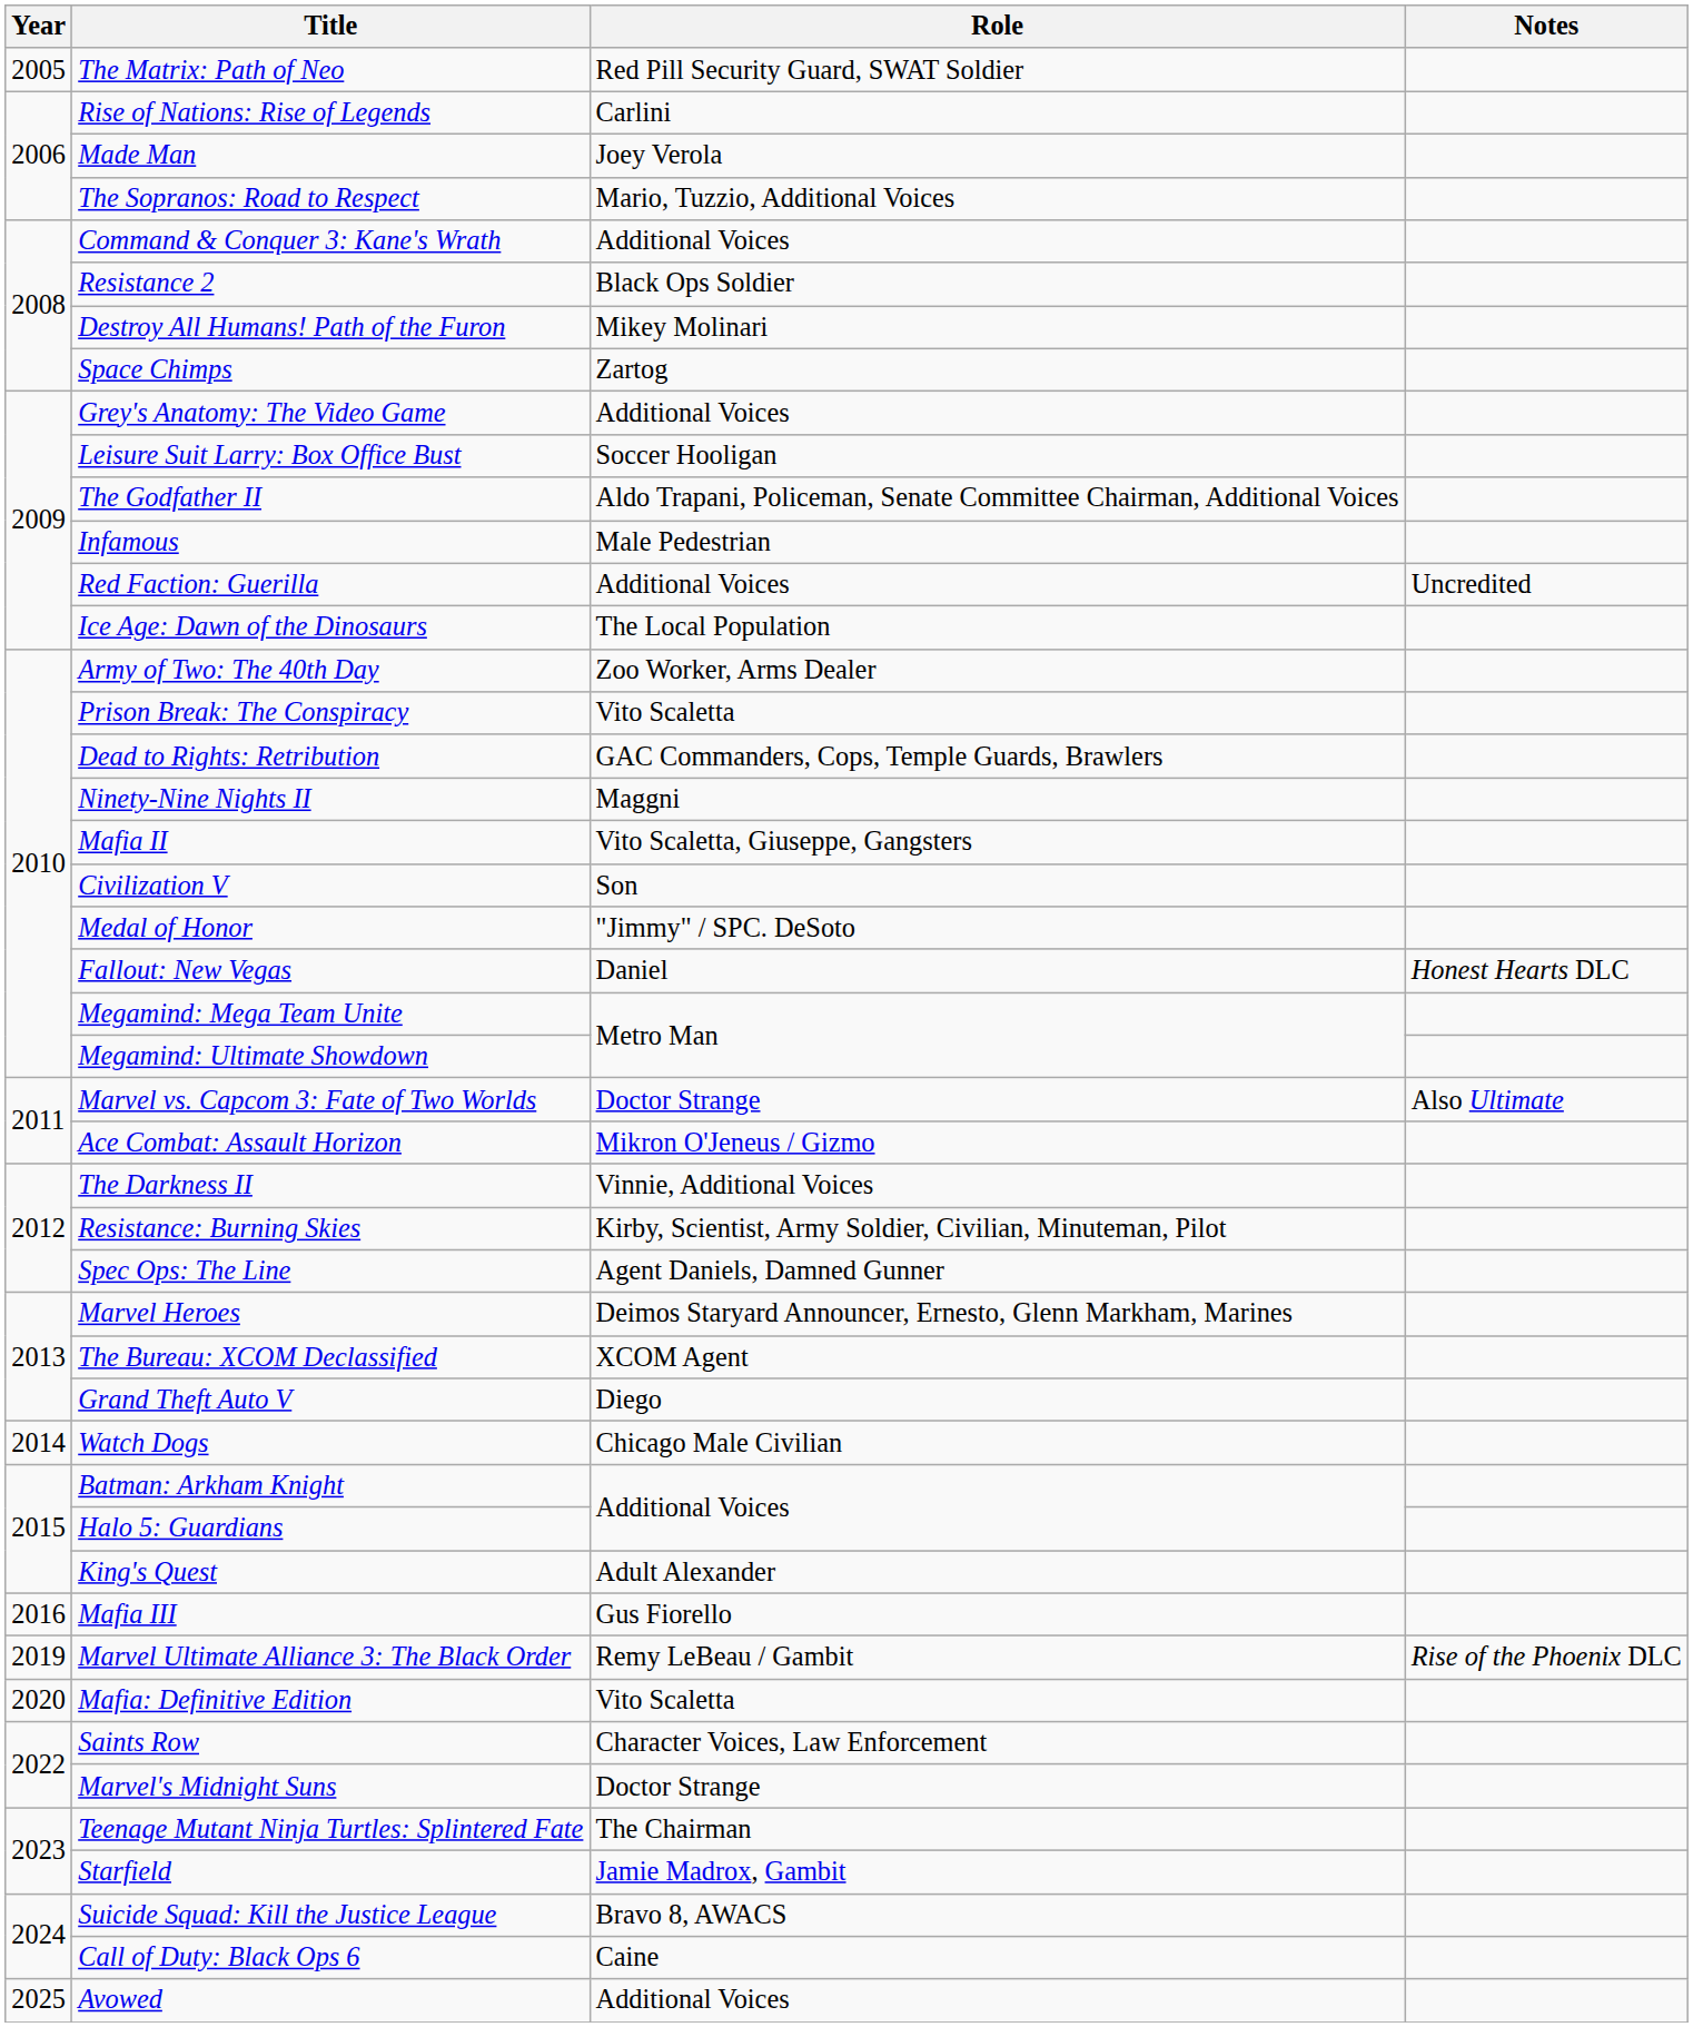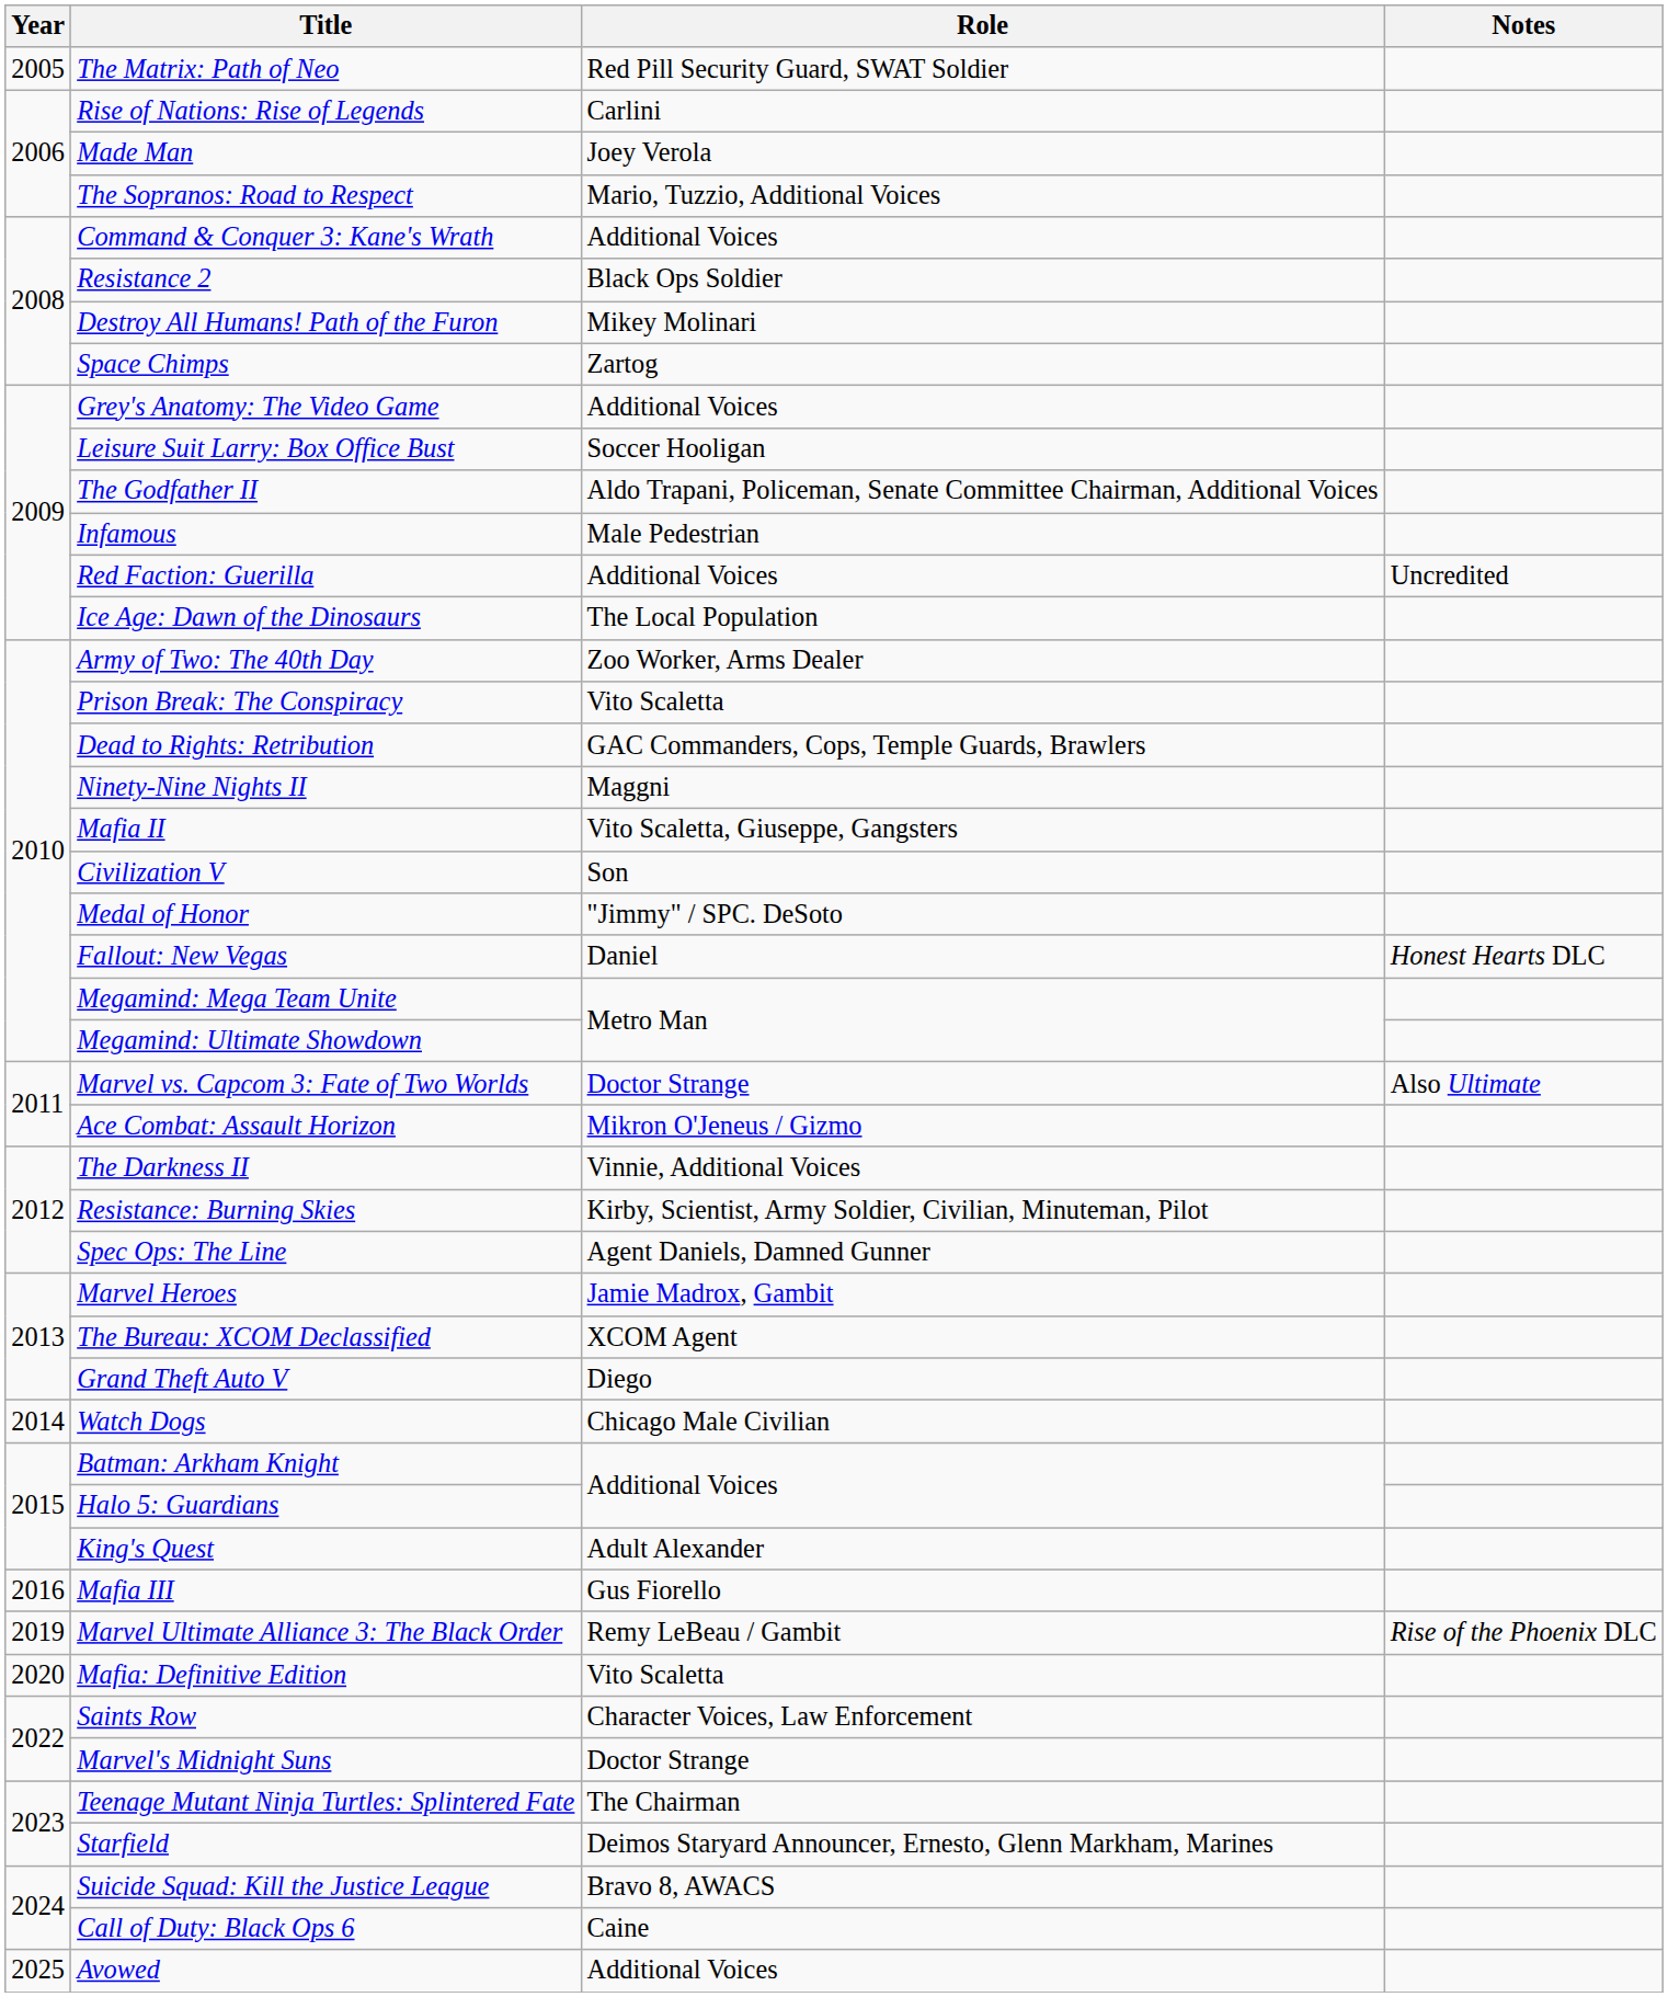Marvel Heroes | Role: Deimos Staryard Announcer, Ernesto, Glenn Markham, Marines -> Jamie Madrox, Gambit
Starfield | Role: Jamie Madrox, Gambit -> Deimos Staryard Announcer, Ernesto, Glenn Markham, Marines
